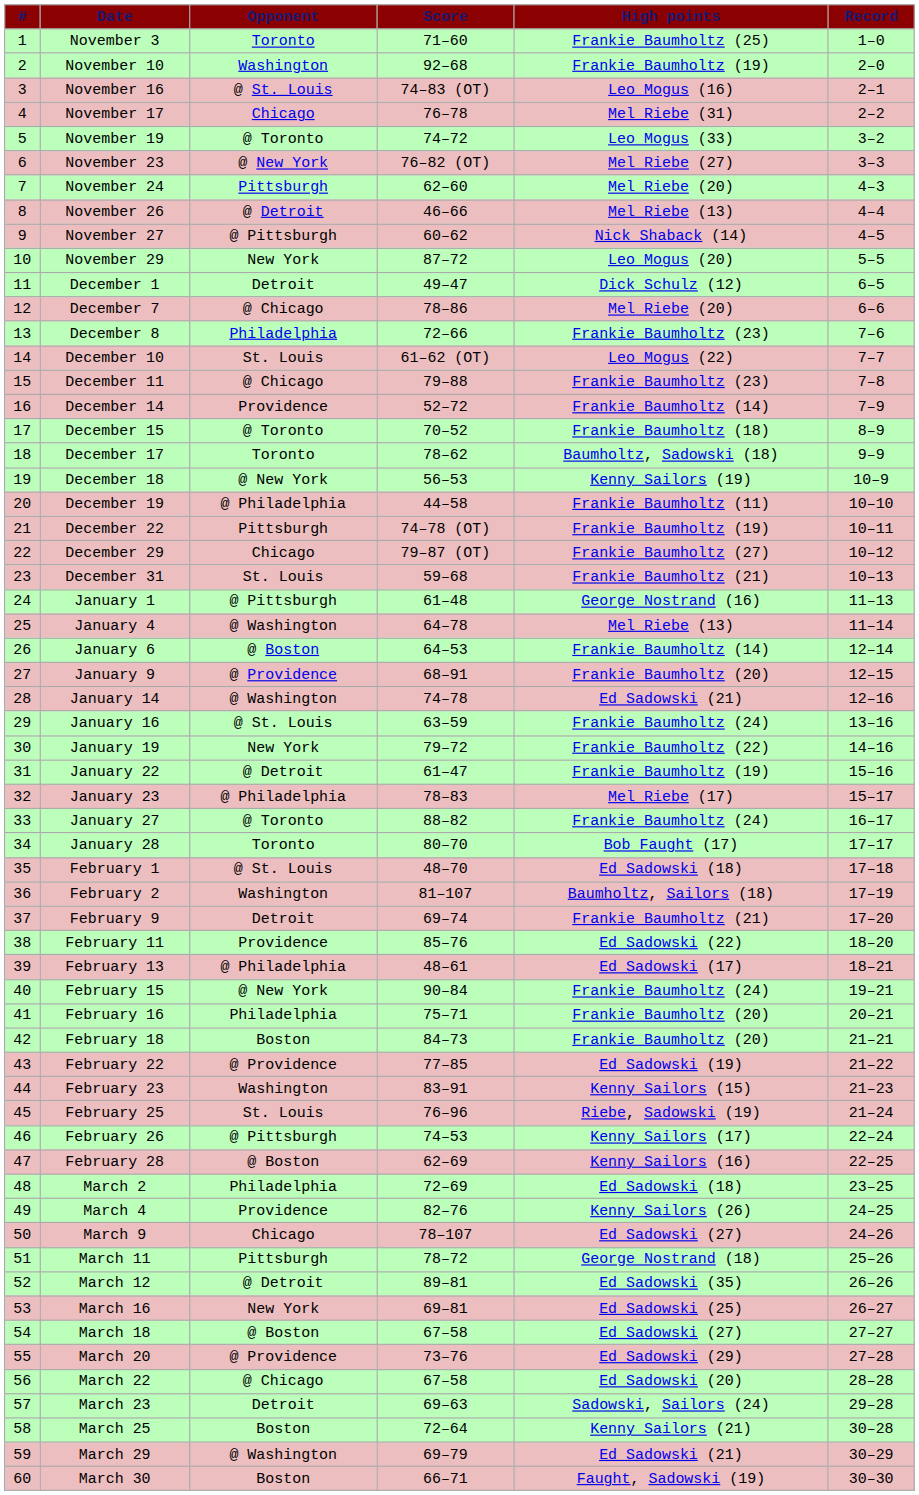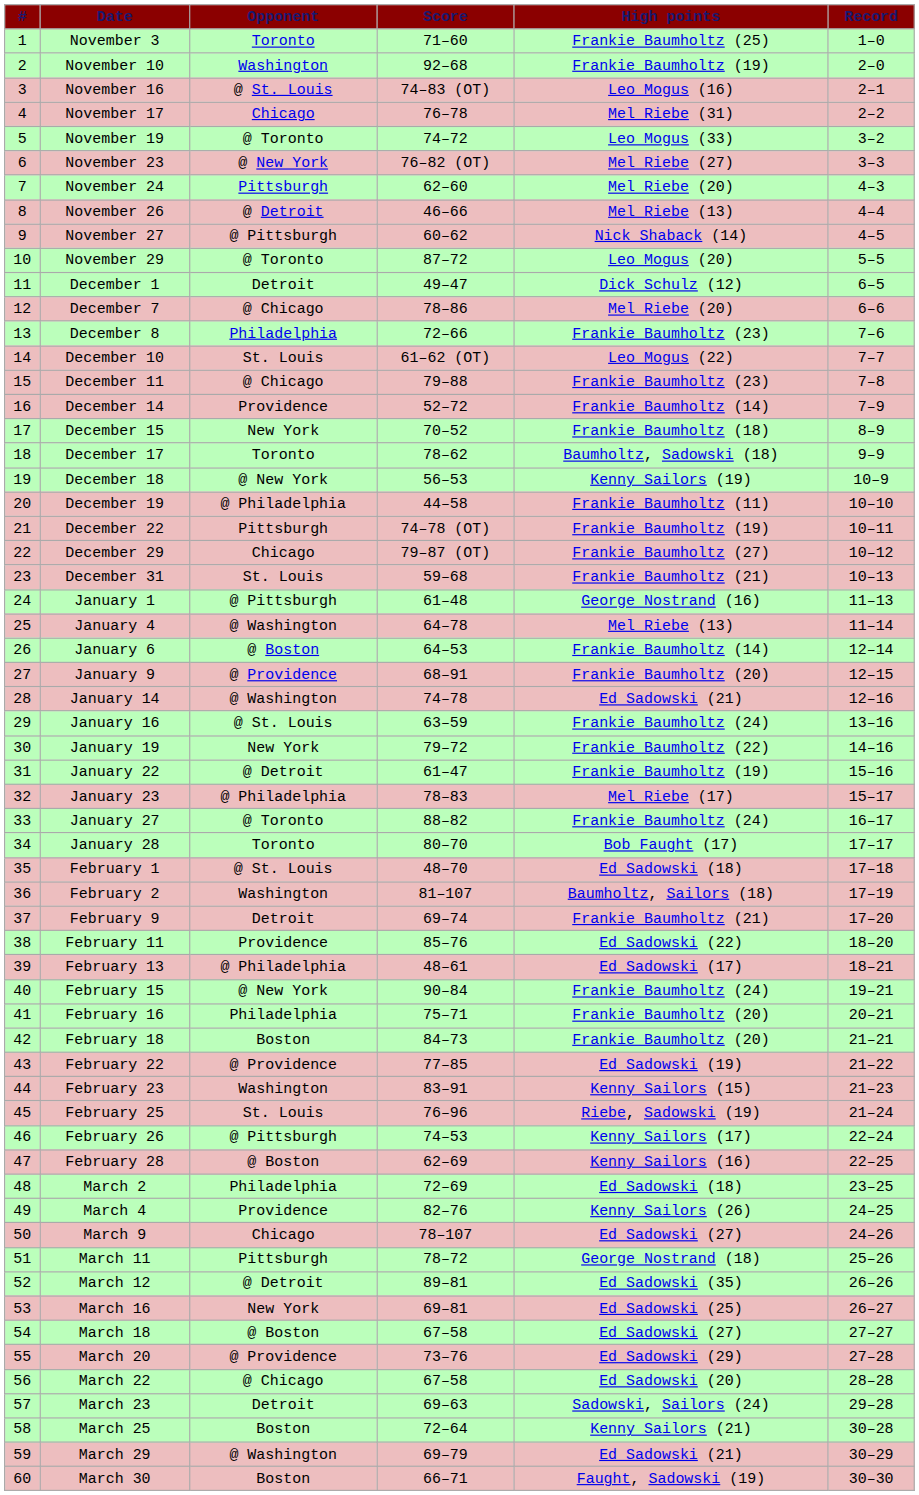November 29 | Opponent: New York -> @ Toronto
December 15 | Opponent: @ Toronto -> New York
